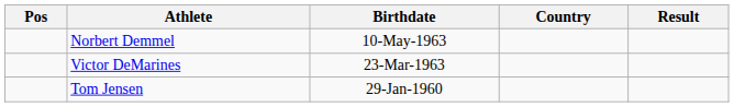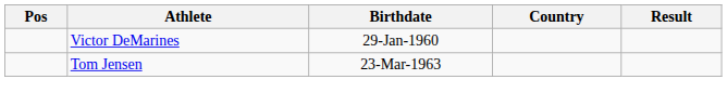- row: Norbert Demmel | 10-May-1963
Victor DeMarines | Birthdate: 23-Mar-1963 -> 29-Jan-1960
Tom Jensen | Birthdate: 29-Jan-1960 -> 23-Mar-1963
